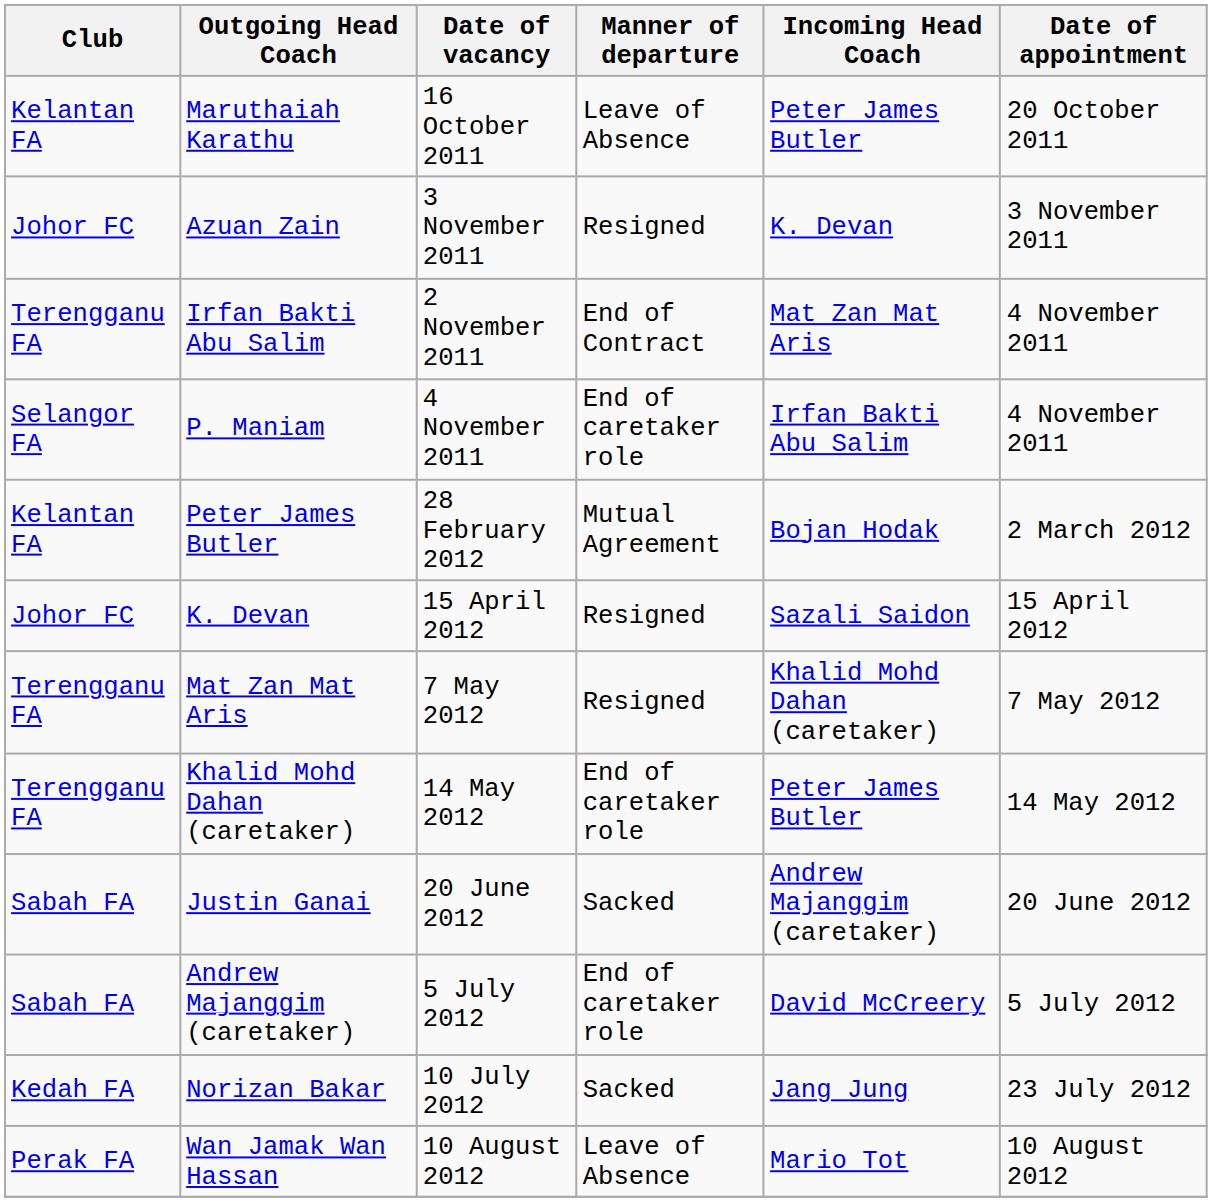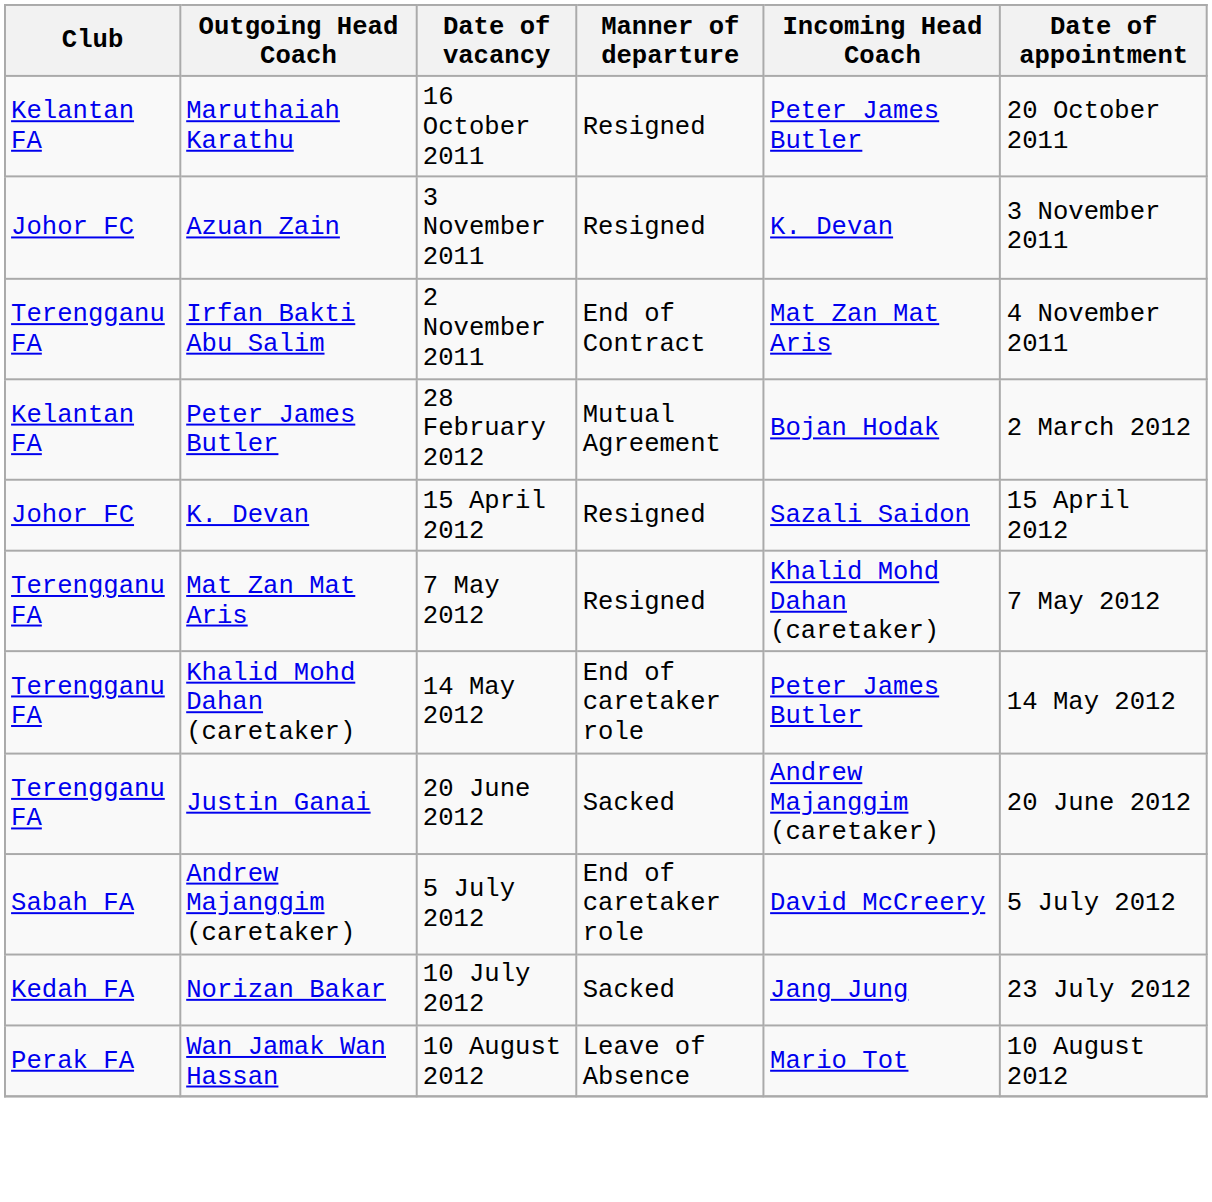Maruthaiah Karathu | Manner of departure: Leave of Absence -> Resigned
- row: Selangor FA | P. Maniam | 4 November 2011 | End of caretaker role | Irfan Bakti Abu Salim | 4 November 2011
Justin Ganai | Club: Sabah FA -> Terengganu FA
